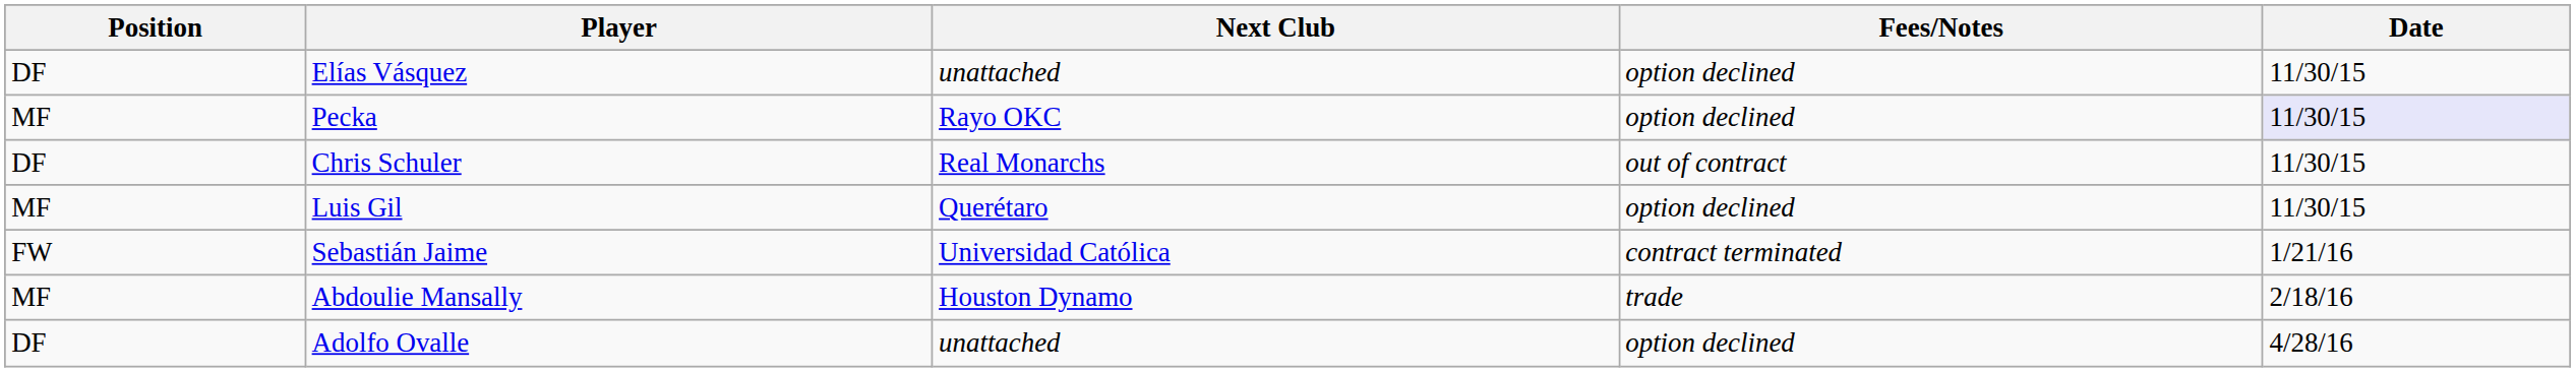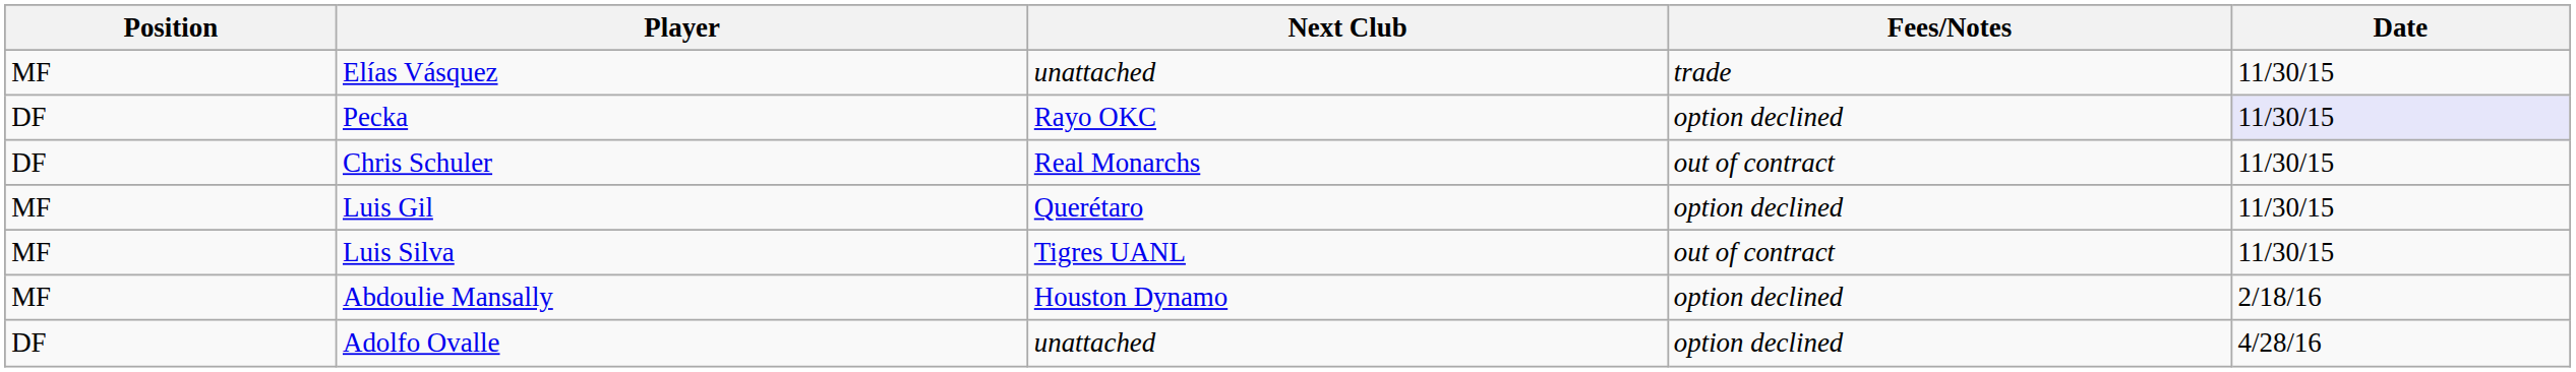Elías Vásquez | Position: DF -> MF
Elías Vásquez | Fees/Notes: option declined -> trade
Pecka | Position: MF -> DF
+ row: MF | Luis Silva | Tigres UANL | out of contract | 11/30/15
- row: FW | Sebastián Jaime | Universidad Católica | contract terminated | 1/21/16
Abdoulie Mansally | Fees/Notes: trade -> option declined
